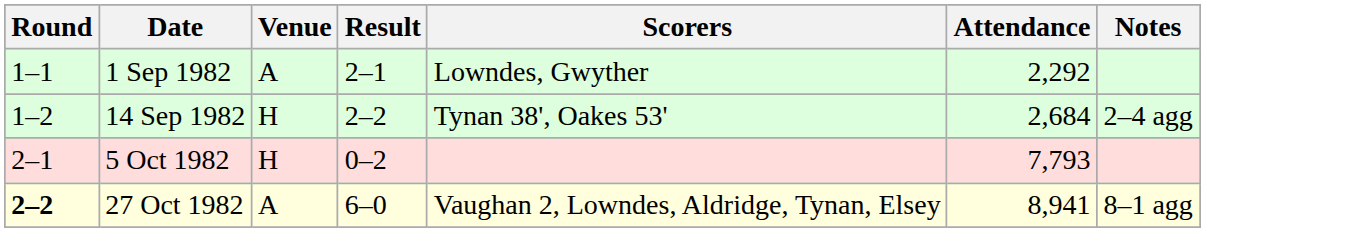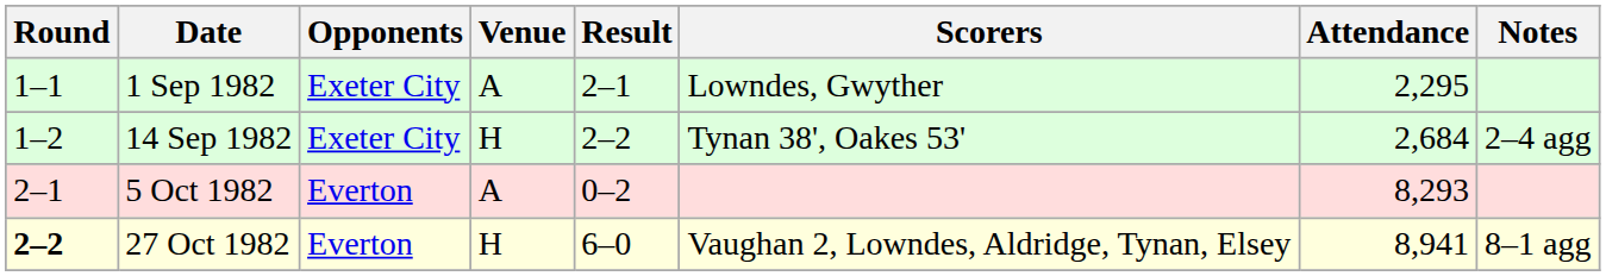+ column: Opponents | Exeter City | Exeter City | Everton | Everton
1 Sep 1982 | Attendance: 2,292 -> 2,295
5 Oct 1982 | Venue: H -> A
5 Oct 1982 | Attendance: 7,793 -> 8,293
27 Oct 1982 | Venue: A -> H
